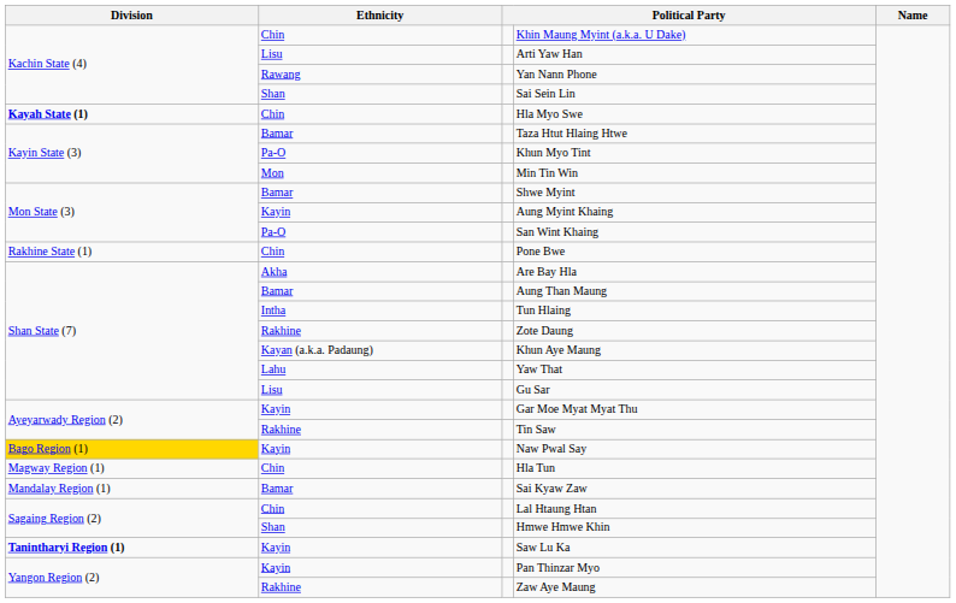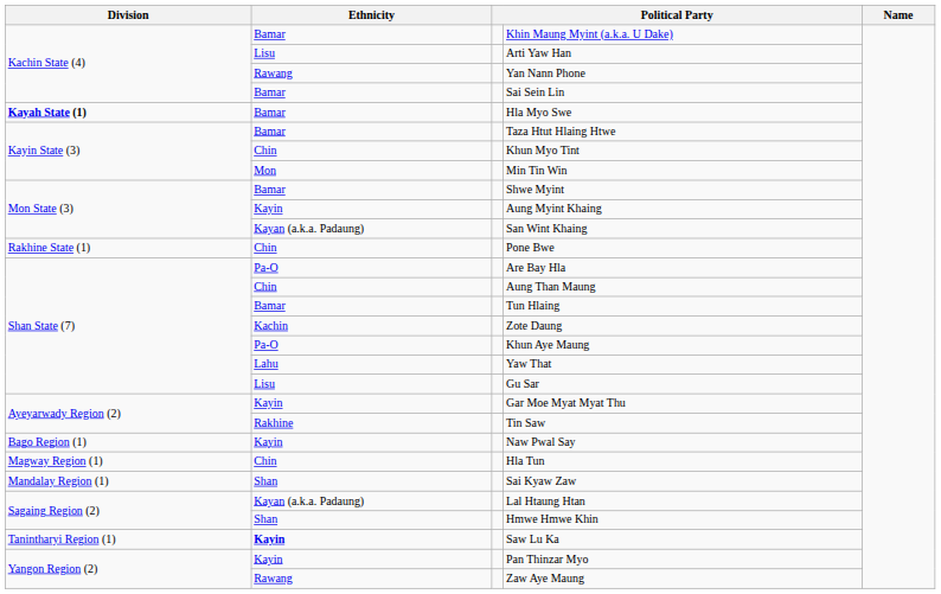Khin Maung Myint (a.k.a. U Dake) | Ethnicity: Chin -> Bamar
Sai Sein Lin | Ethnicity: Shan -> Bamar
Hla Myo Swe | Ethnicity: Chin -> Bamar
Khun Myo Tint | Ethnicity: Pa-O -> Chin
San Wint Khaing | Ethnicity: Pa-O -> Kayan (a.k.a. Padaung)
Are Bay Hla | Ethnicity: Akha -> Pa-O
Aung Than Maung | Ethnicity: Bamar -> Chin
Tun Hlaing | Ethnicity: Intha -> Bamar
Zote Daung | Ethnicity: Rakhine -> Kachin
Khun Aye Maung | Ethnicity: Kayan (a.k.a. Padaung) -> Pa-O
Naw Pwal Say | Division: gold background -> no background
Sai Kyaw Zaw | Ethnicity: Bamar -> Shan
Lal Htaung Htan | Ethnicity: Chin -> Kayan (a.k.a. Padaung)
Saw Lu Ka | Division: bold -> normal
Saw Lu Ka | Ethnicity: normal -> bold
Zaw Aye Maung | Ethnicity: Rakhine -> Rawang
